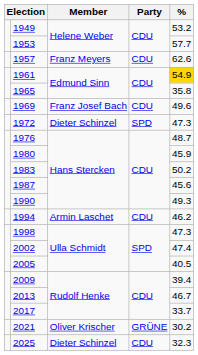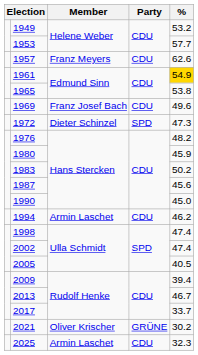1965 | %: 35.8 -> 53.8
1976 | %: 48.7 -> 48.2
1990 | %: 49.3 -> 45.0
1998 | %: 47.3 -> 47.4
2025 | Member: Dieter Schinzel -> Armin Laschet
